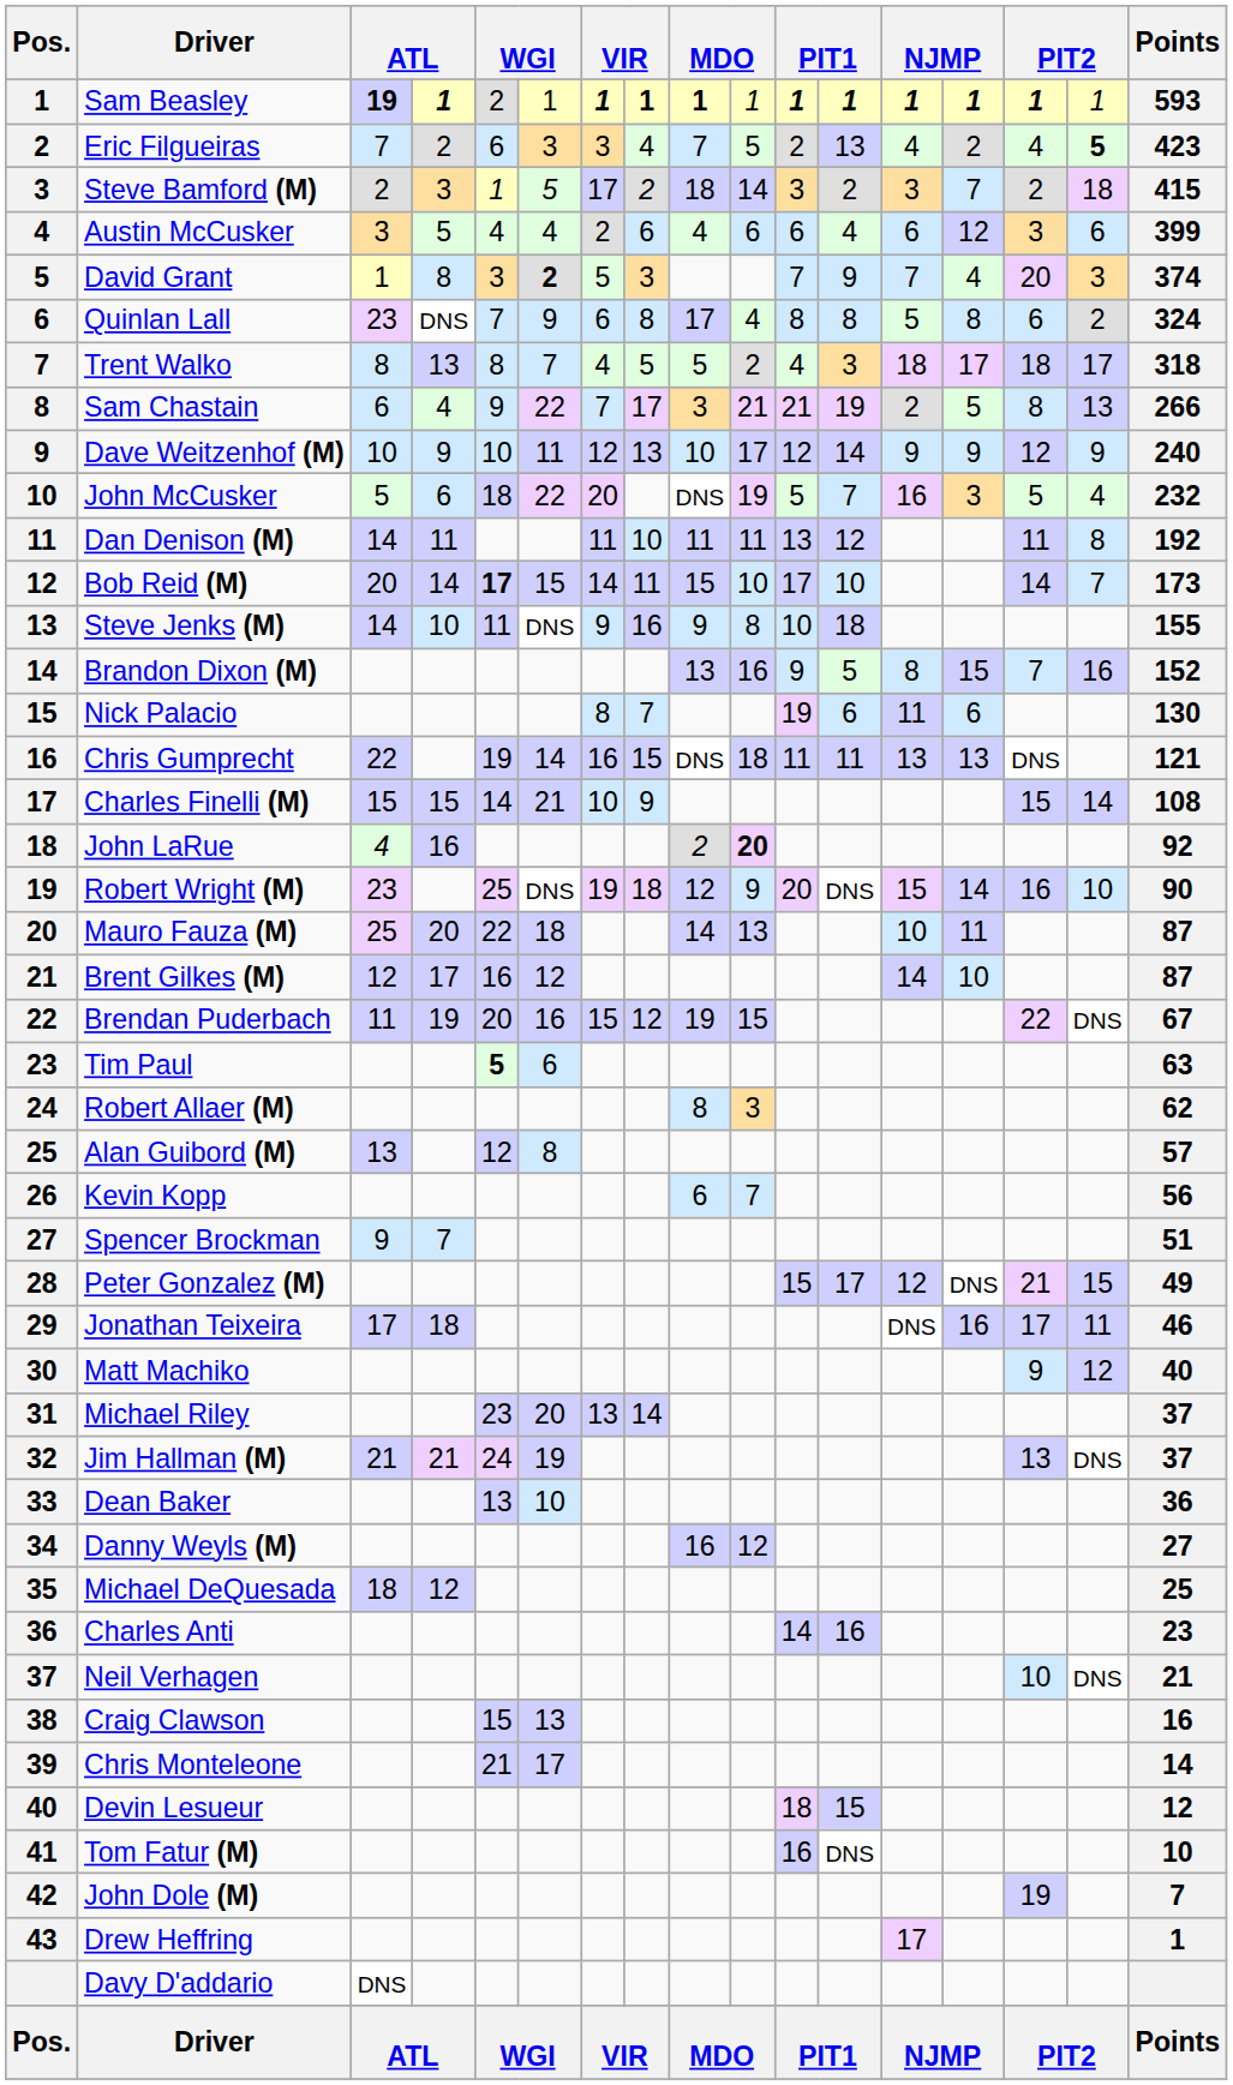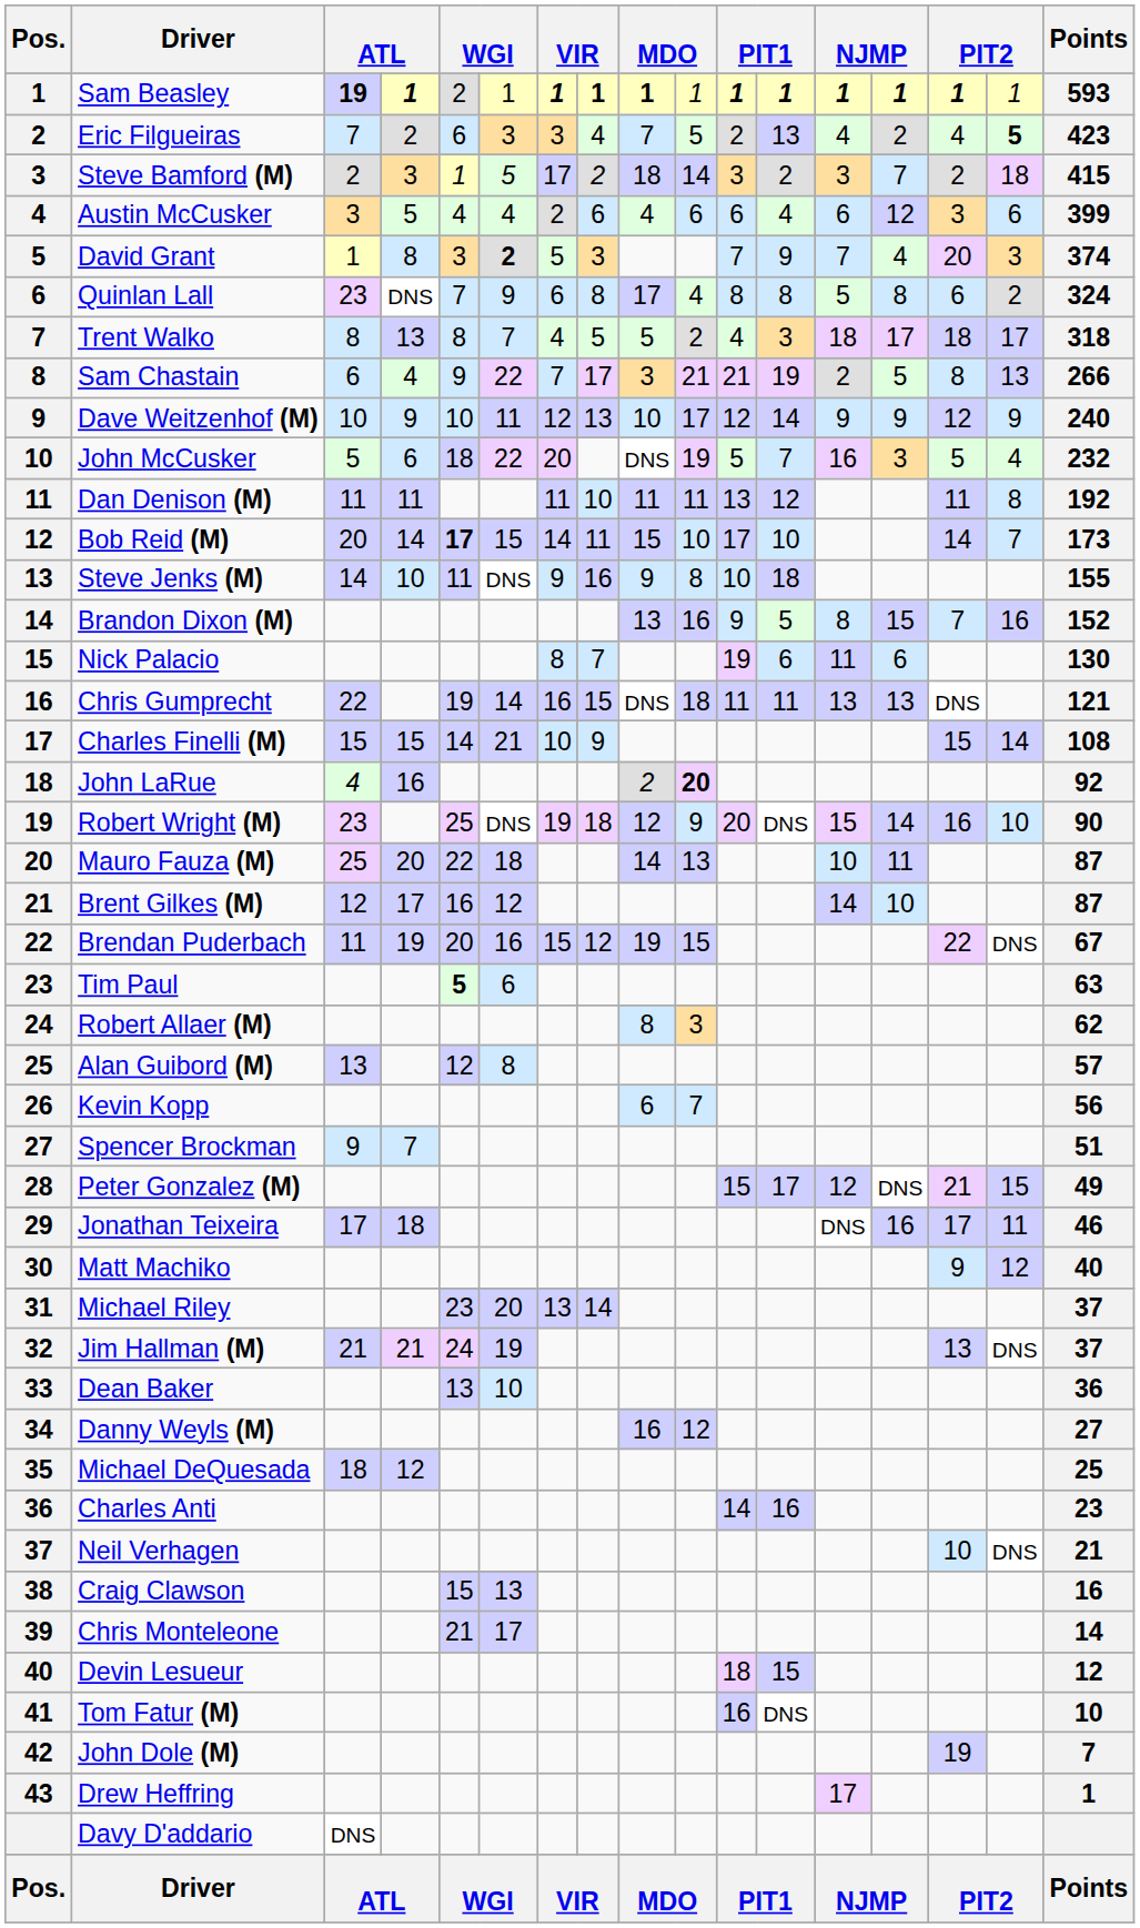Dan Denison (M) | column 3: 14 -> 11
